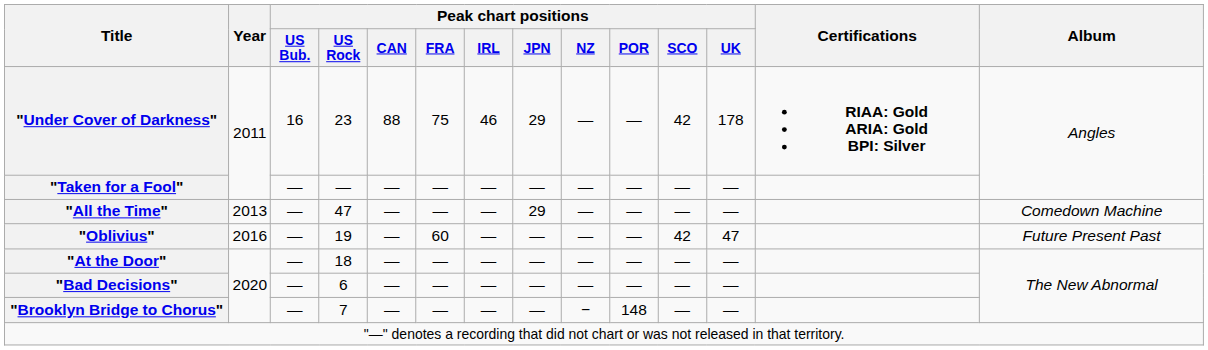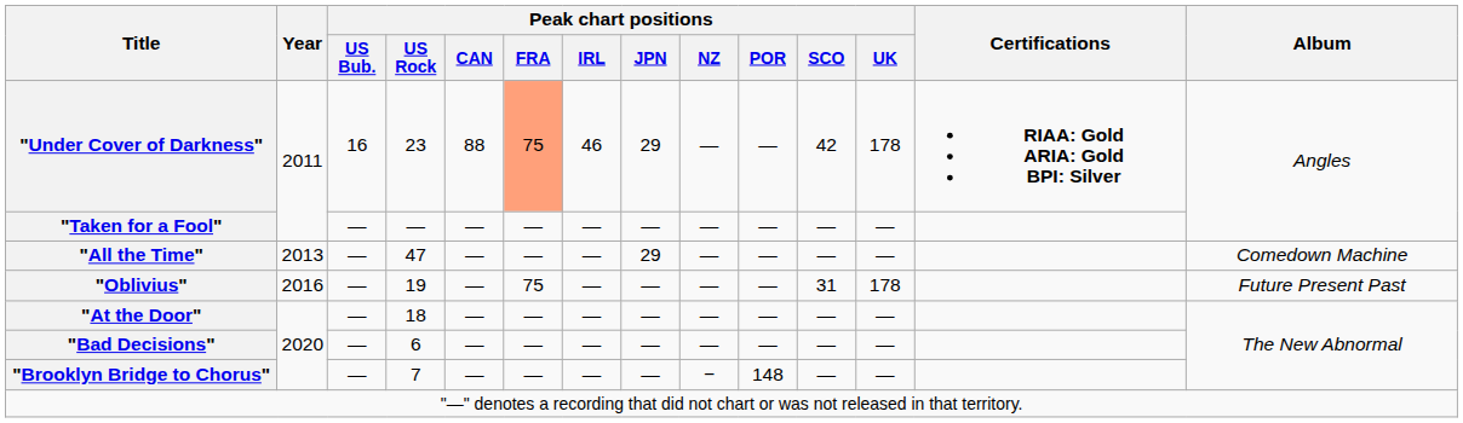"Under Cover of Darkness" | Peak chart positions / FRA: no background -> lightsalmon background
"Oblivius" | Peak chart positions / FRA: 60 -> 75
"Oblivius" | Peak chart positions / SCO: 42 -> 31
"Oblivius" | Peak chart positions / UK: 47 -> 178
